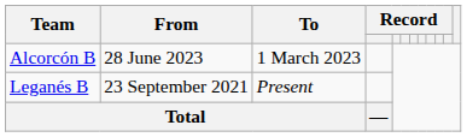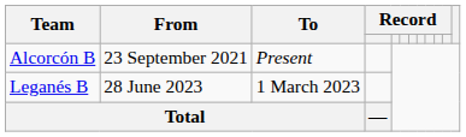Alcorcón B | From: 28 June 2023 -> 23 September 2021
Alcorcón B | To: 1 March 2023 -> Present
Leganés B | From: 23 September 2021 -> 28 June 2023
Leganés B | To: Present -> 1 March 2023
